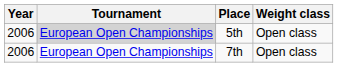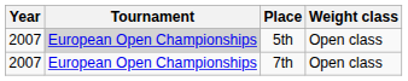5th | Year: 2006 -> 2007
7th | Year: 2006 -> 2007
